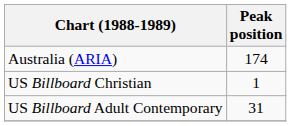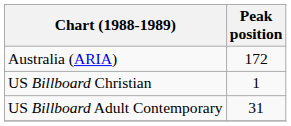Australia (ARIA) | Peak position: 174 -> 172
